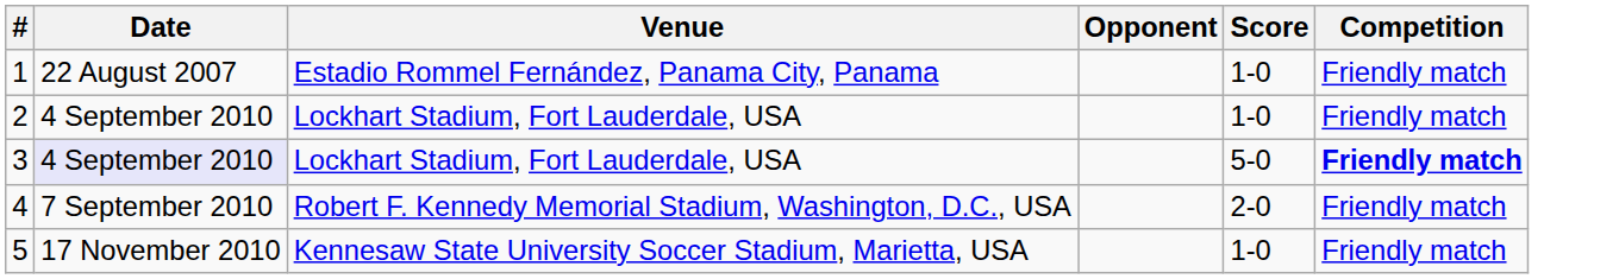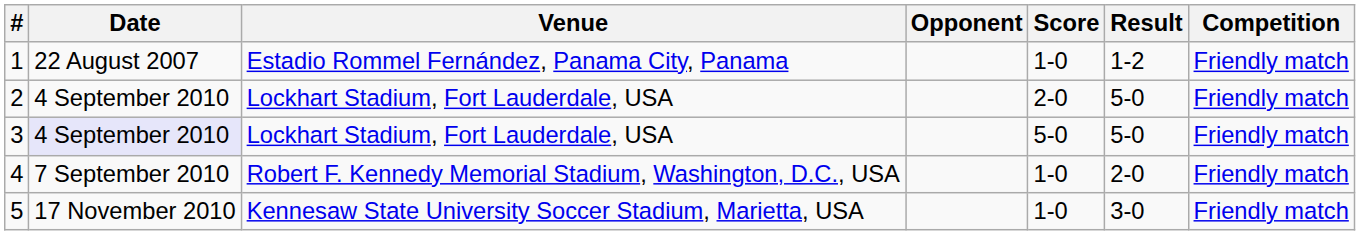+ column: Result | 1-2 | 5-0 | 5-0 | 2-0 | 3-0
2 | Score: 1-0 -> 2-0
3 | Competition: bold -> normal
4 | Score: 2-0 -> 1-0
